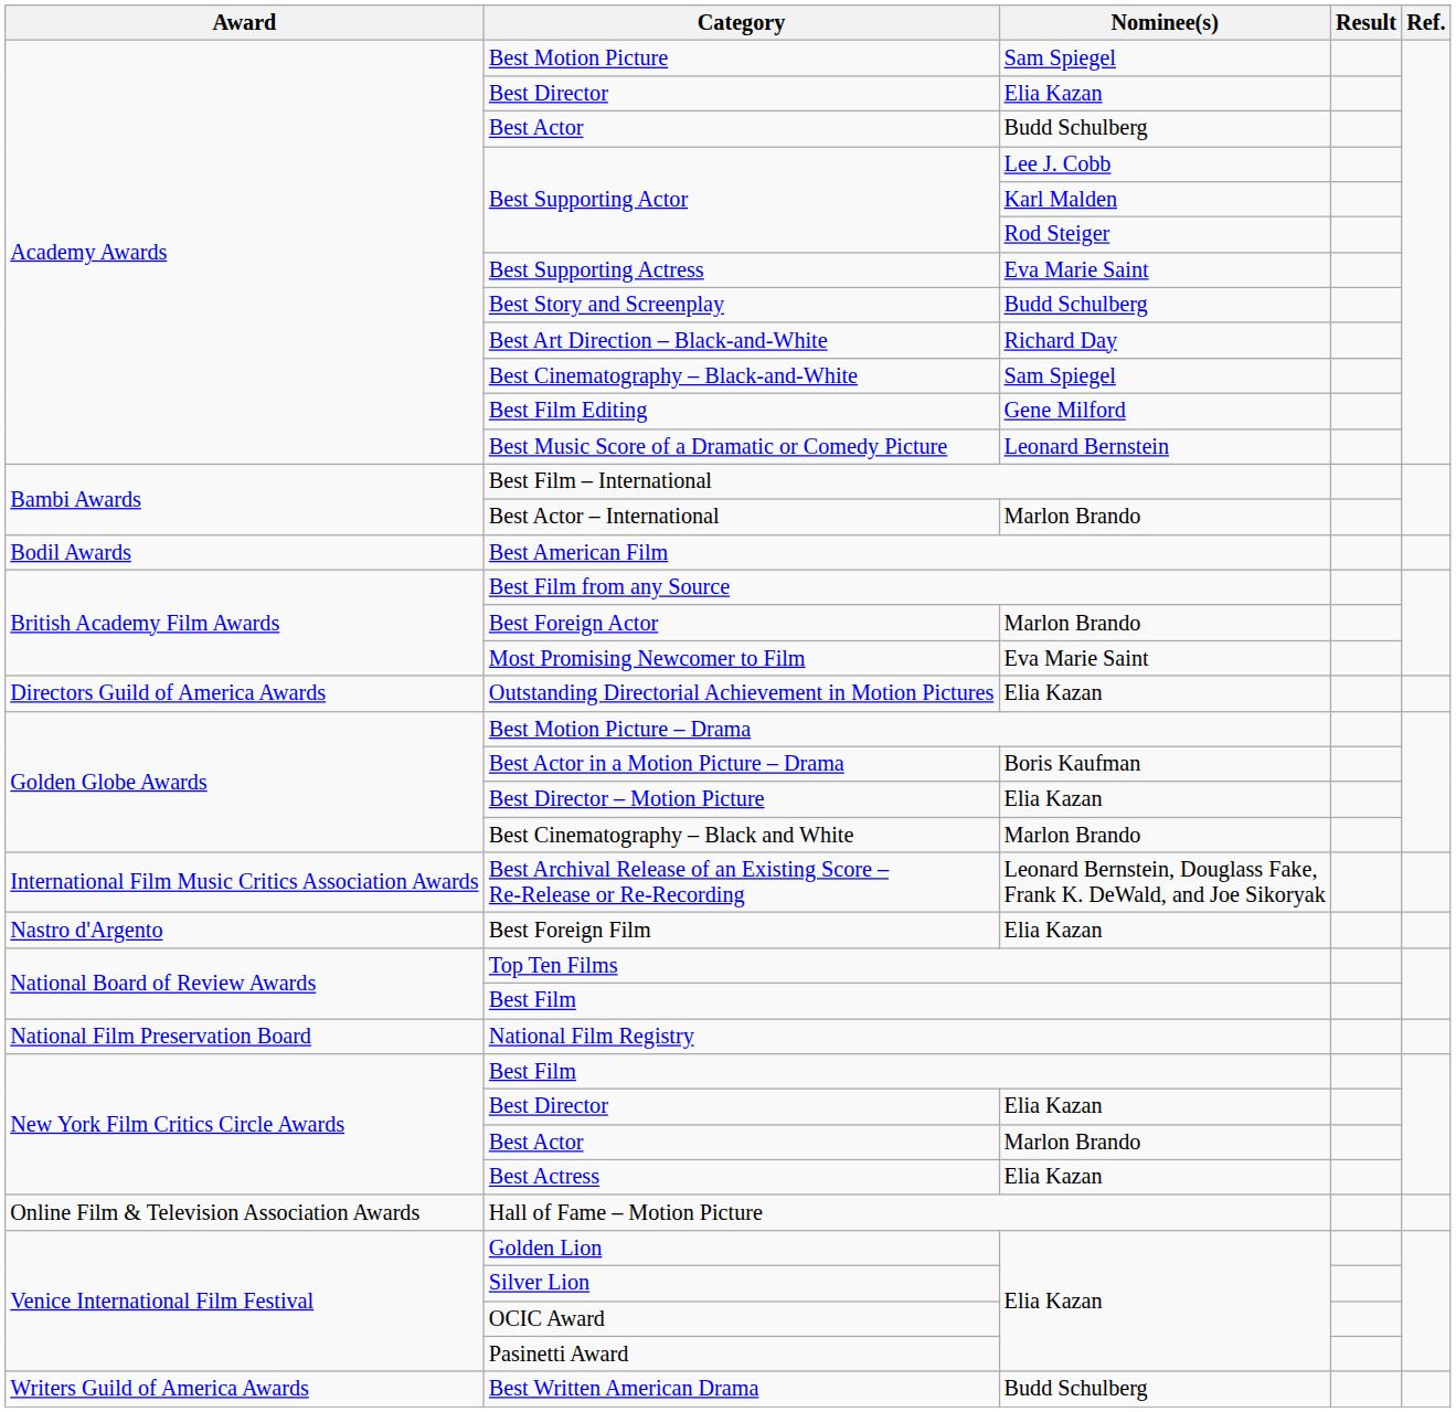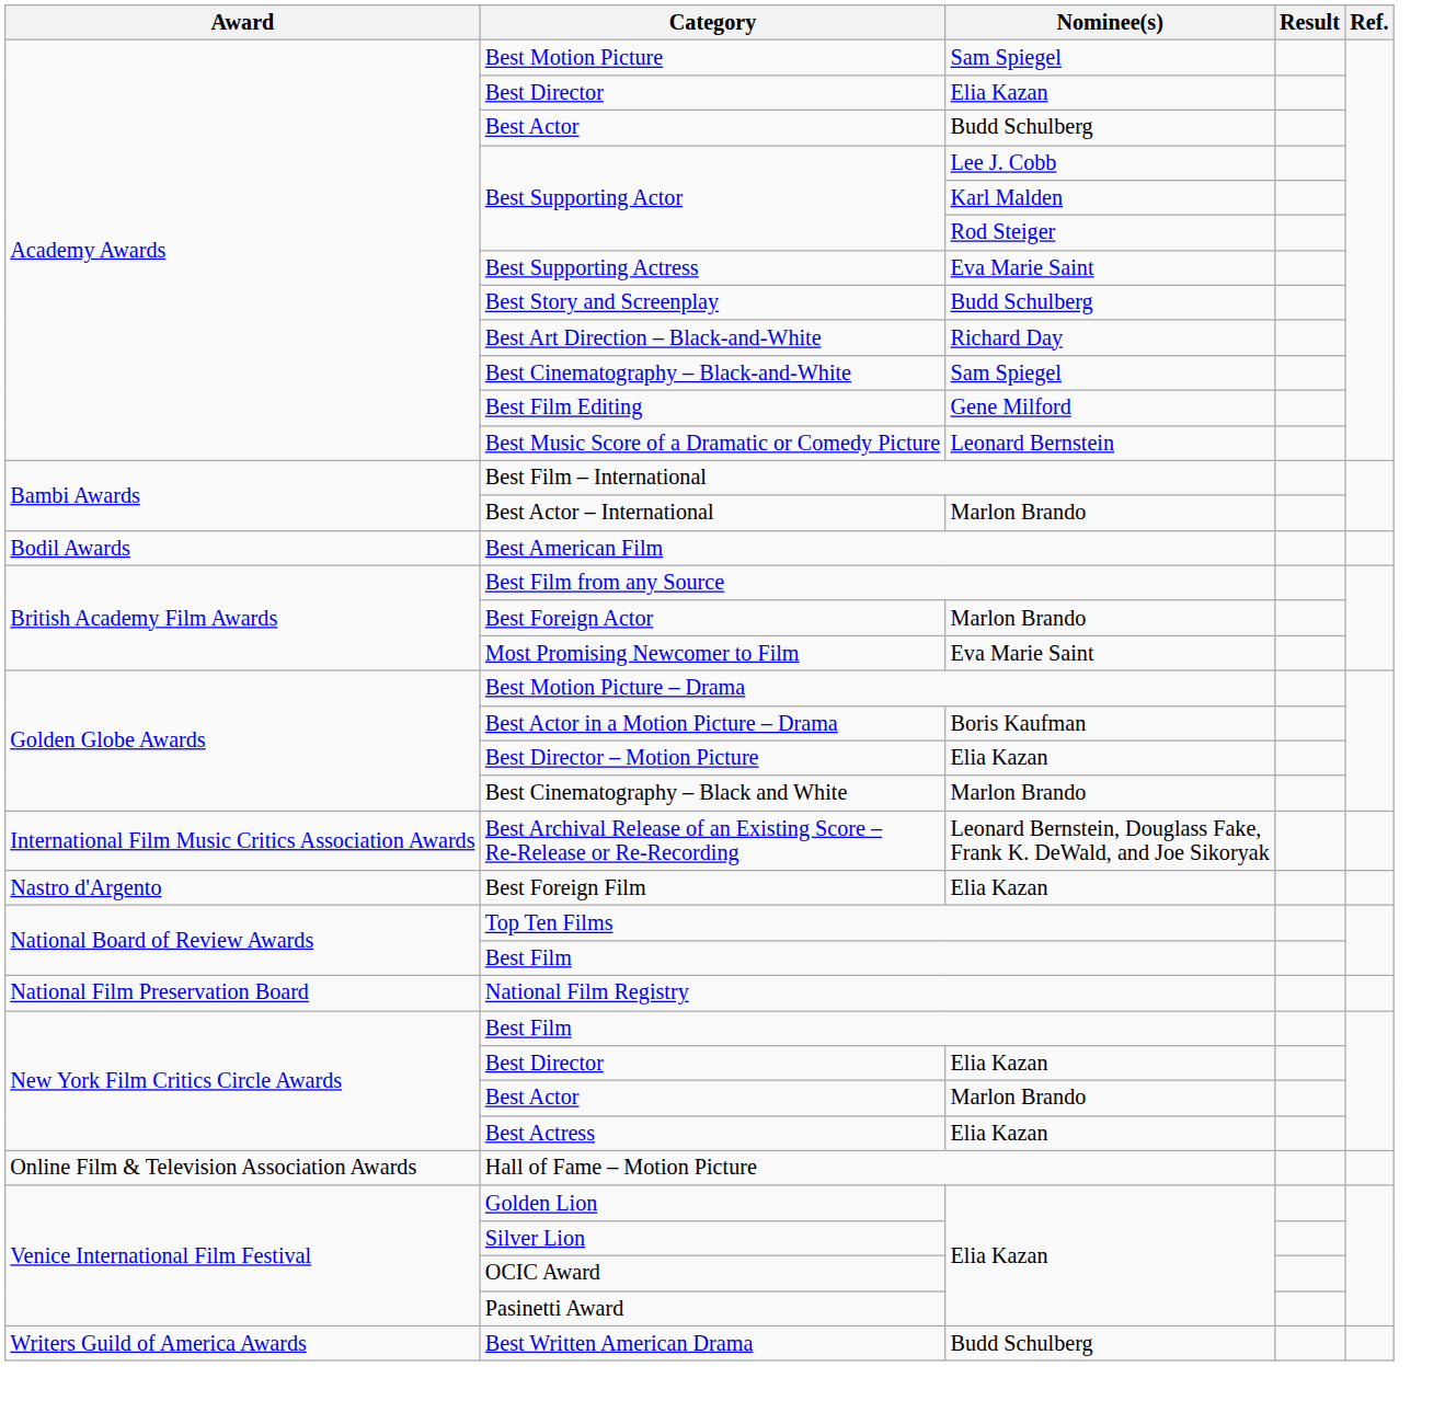- row: Directors Guild of America Awards | Outstanding Directorial Achievement in Motion Pictures | Elia Kazan
